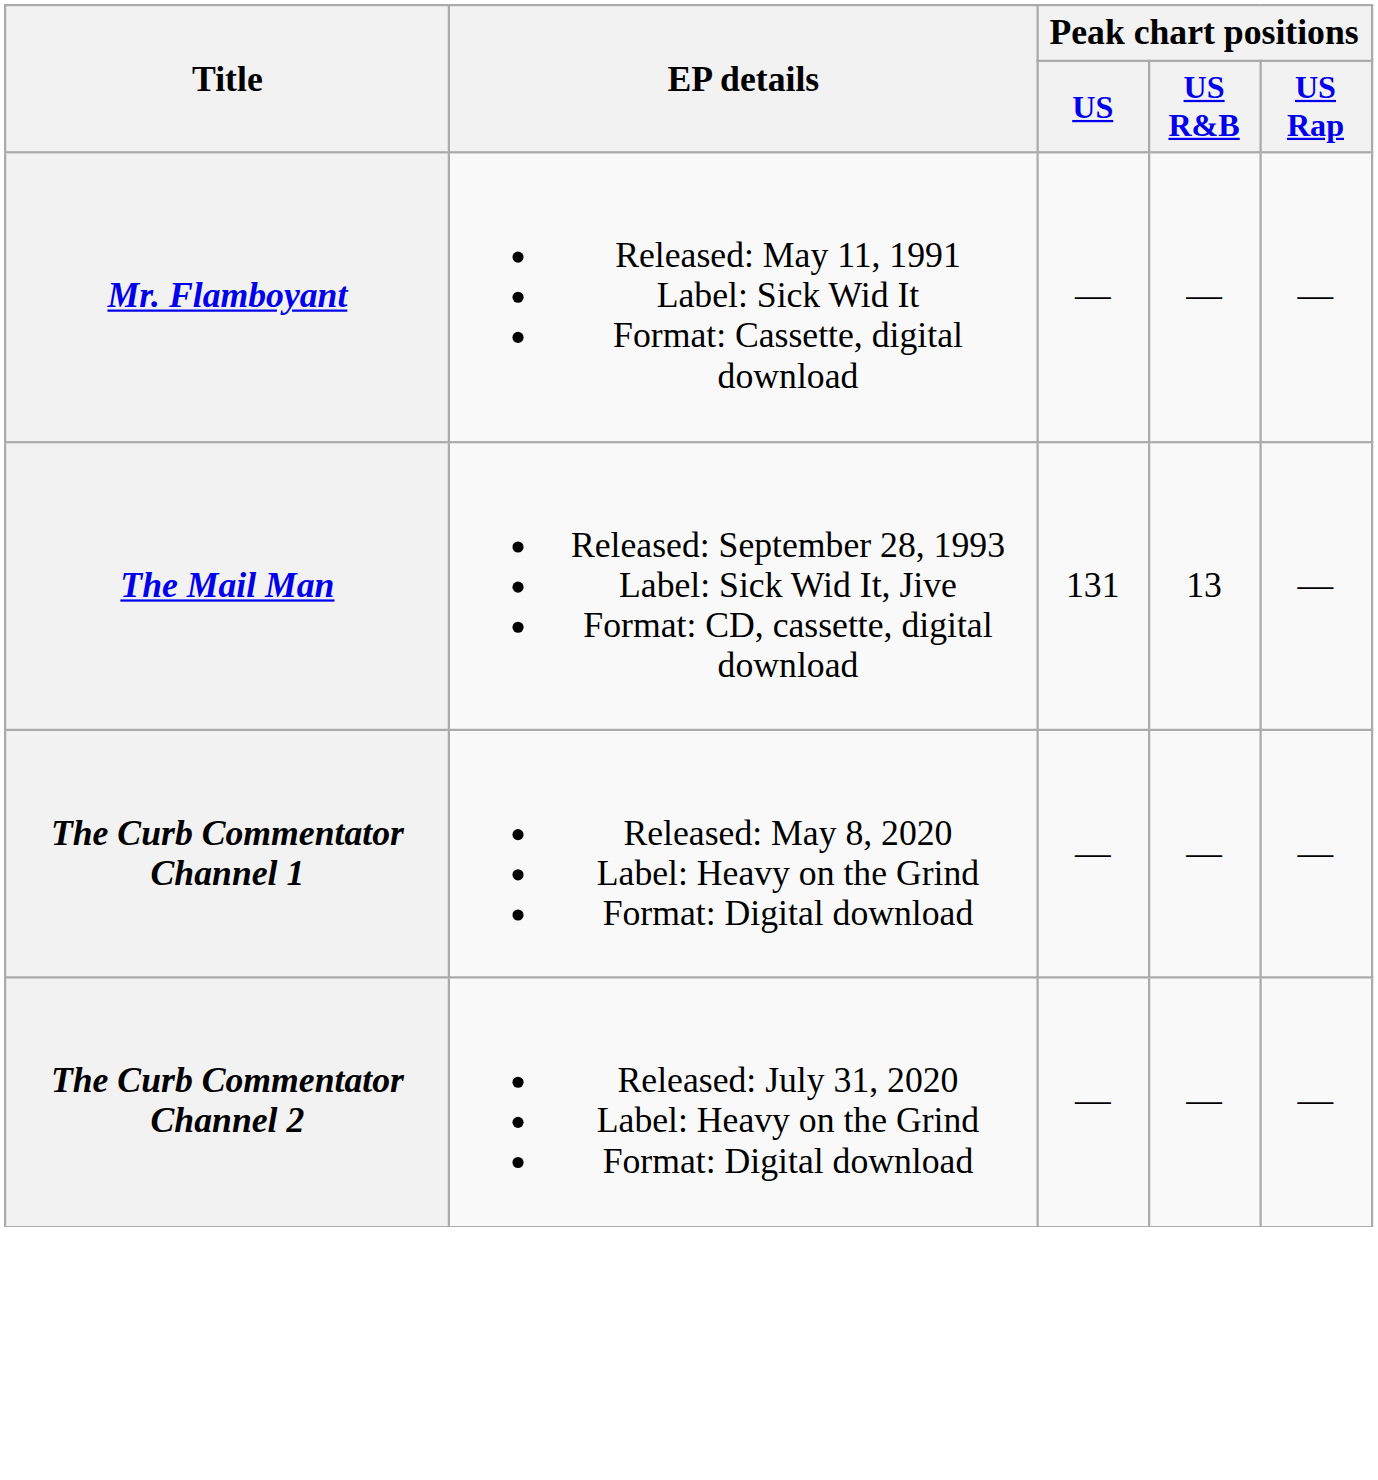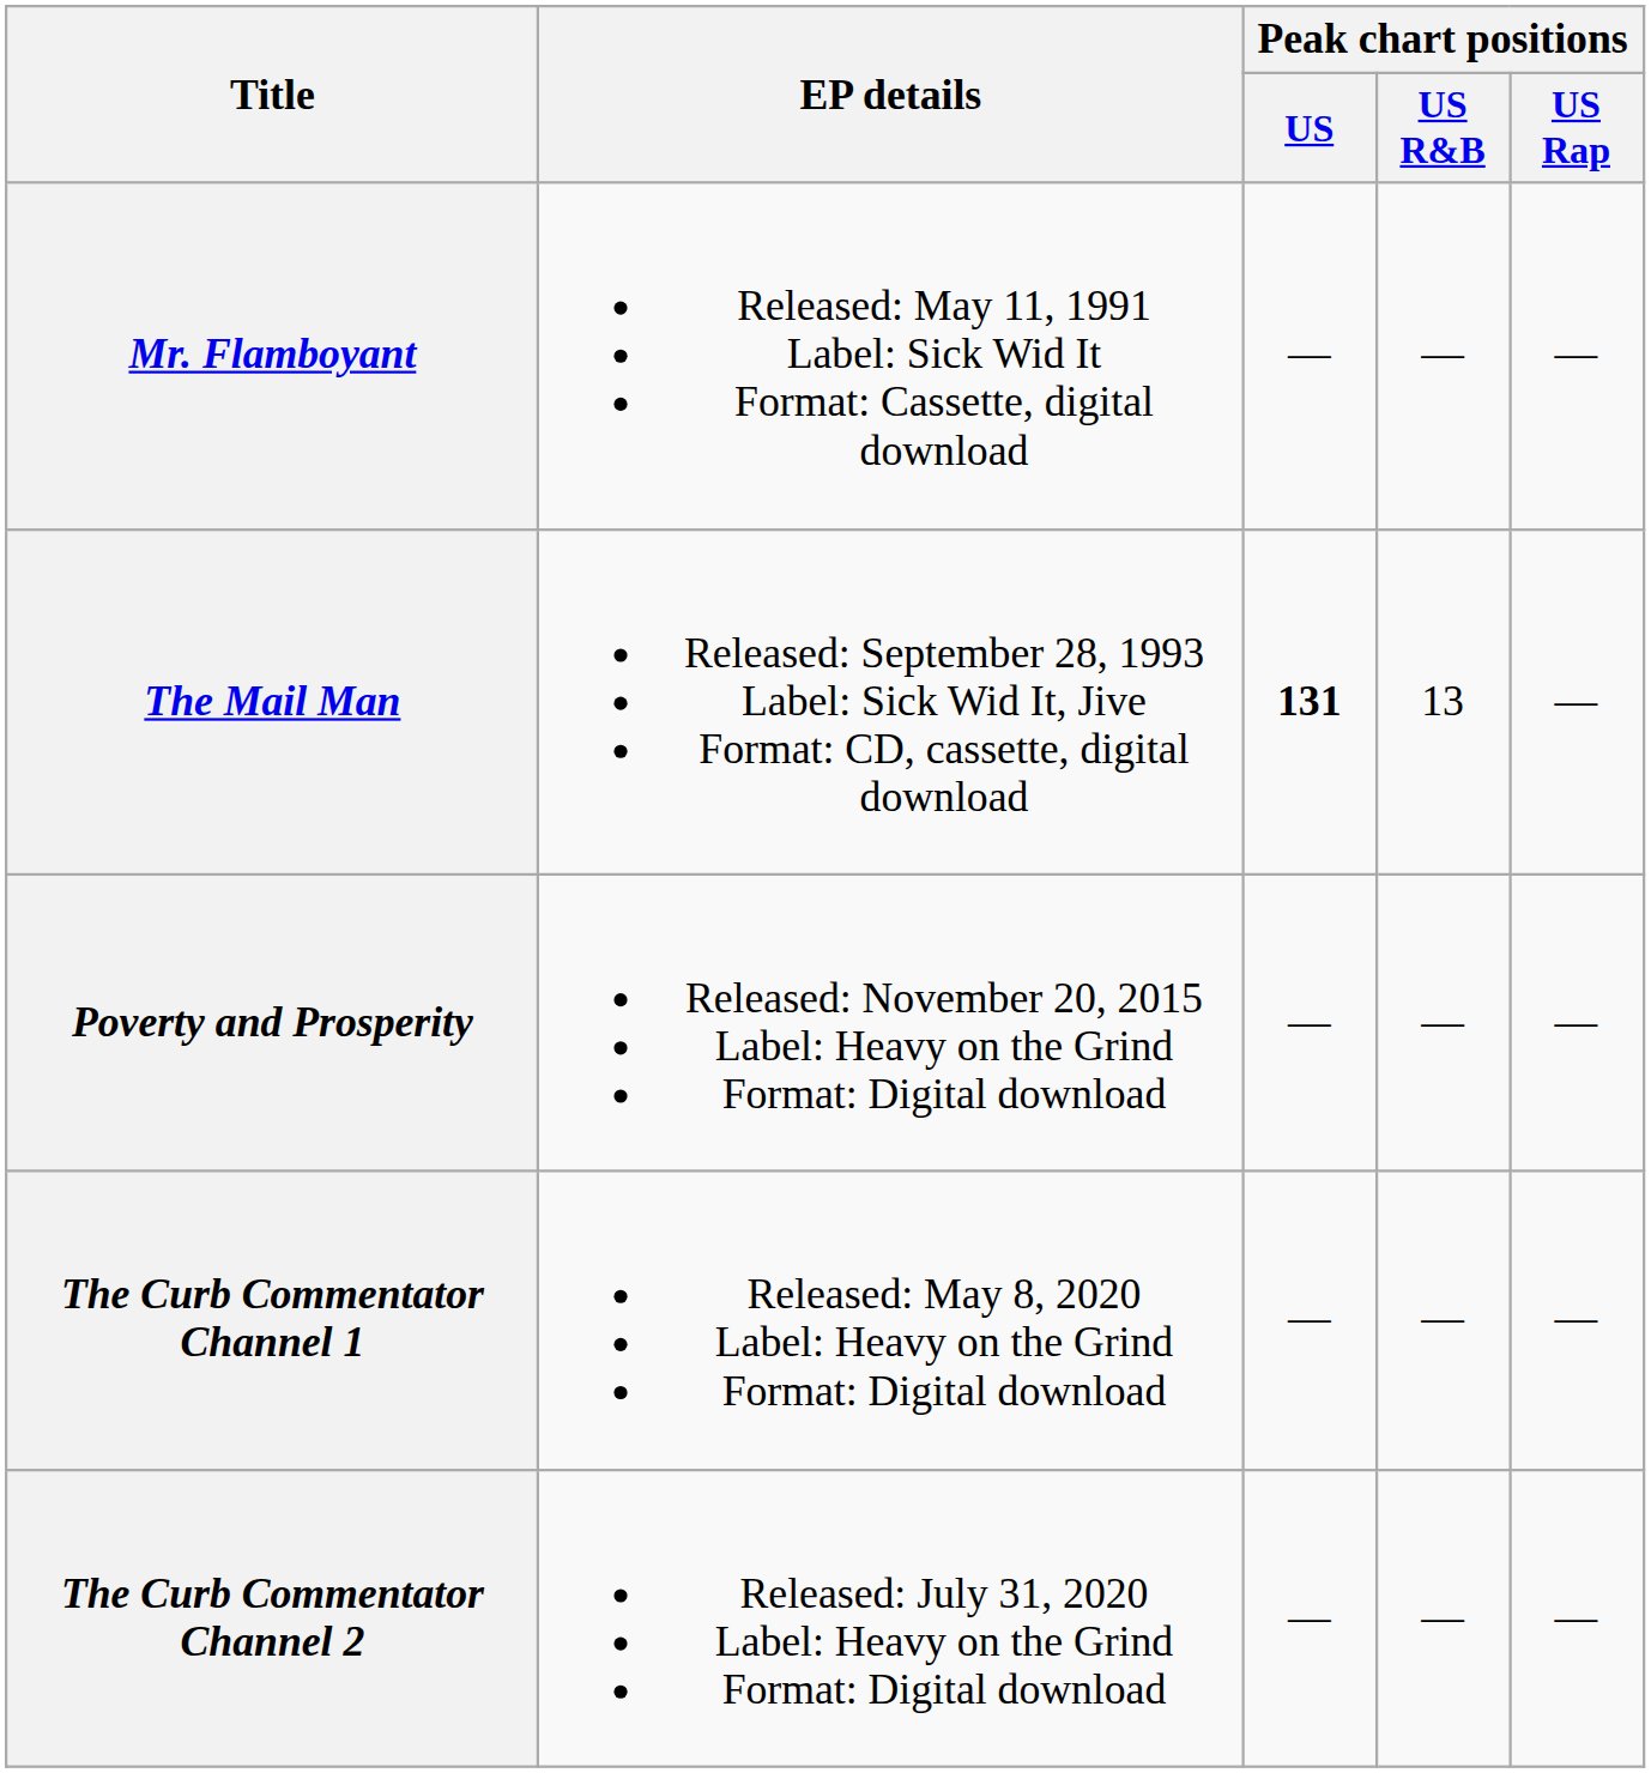The Mail Man | Peak chart positions / US: normal -> bold
+ row: Poverty and Prosperity | Released: November 20, 2015 Label: Heavy on the Grind Format: Digital download | — | — | —
